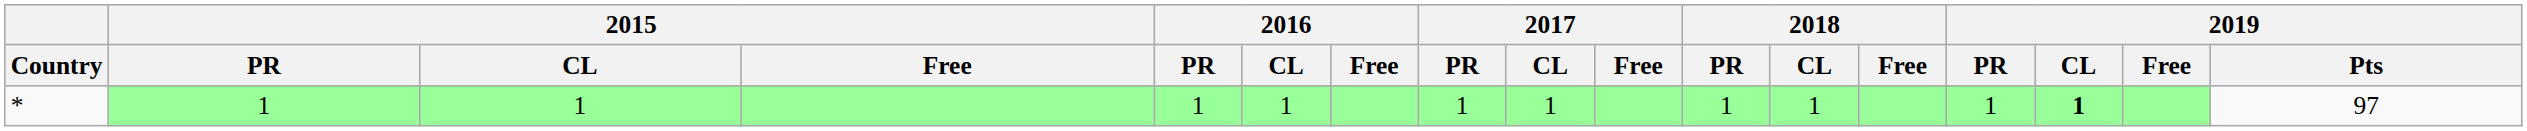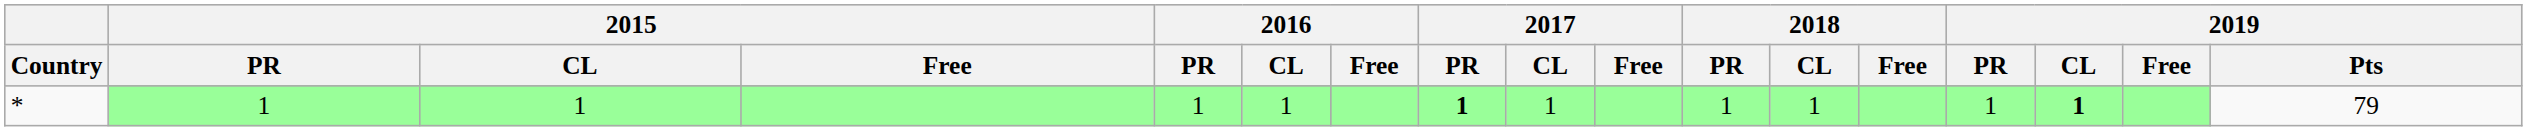* | 2017 / PR: normal -> bold
* | 2019 / Pts: 97 -> 79
